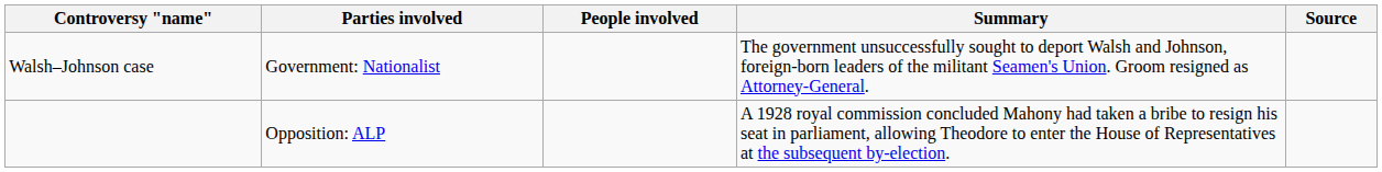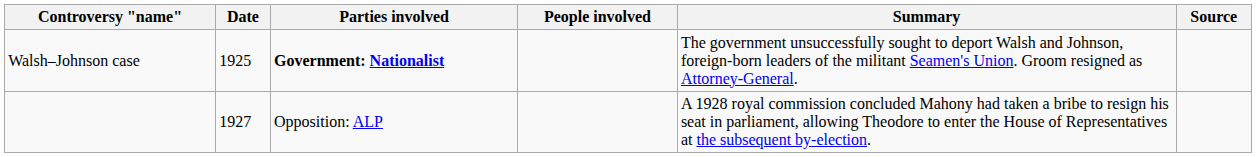+ column: Date | 1925 | 1927
Walsh–Johnson case | Parties involved: normal -> bold
